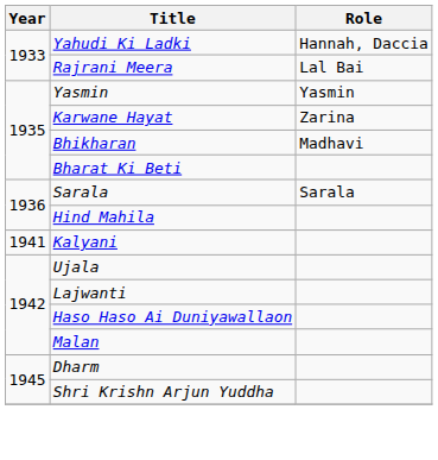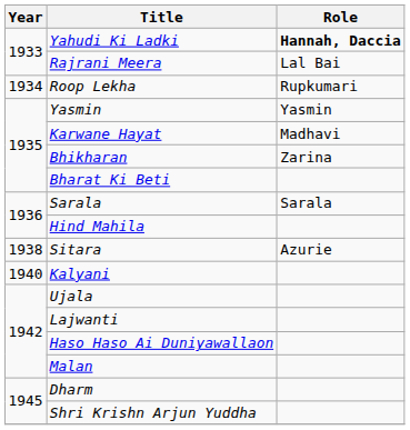Yahudi Ki Ladki | Role: normal -> bold
+ row: 1934 | Roop Lekha | Rupkumari
Karwane Hayat | Role: Zarina -> Madhavi
Bhikharan | Role: Madhavi -> Zarina
+ row: 1938 | Sitara | Azurie
Kalyani | Year: 1941 -> 1940
